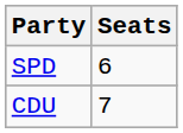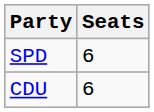CDU | Seats: 7 -> 6
